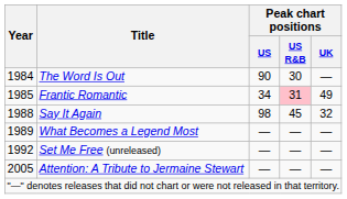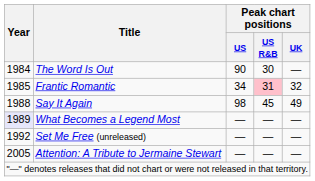Frantic Romantic | Peak chart positions / UK: 49 -> 32
Say It Again | Peak chart positions / UK: 32 -> 49
What Becomes a Legend Most | Year: no background -> lavender background
